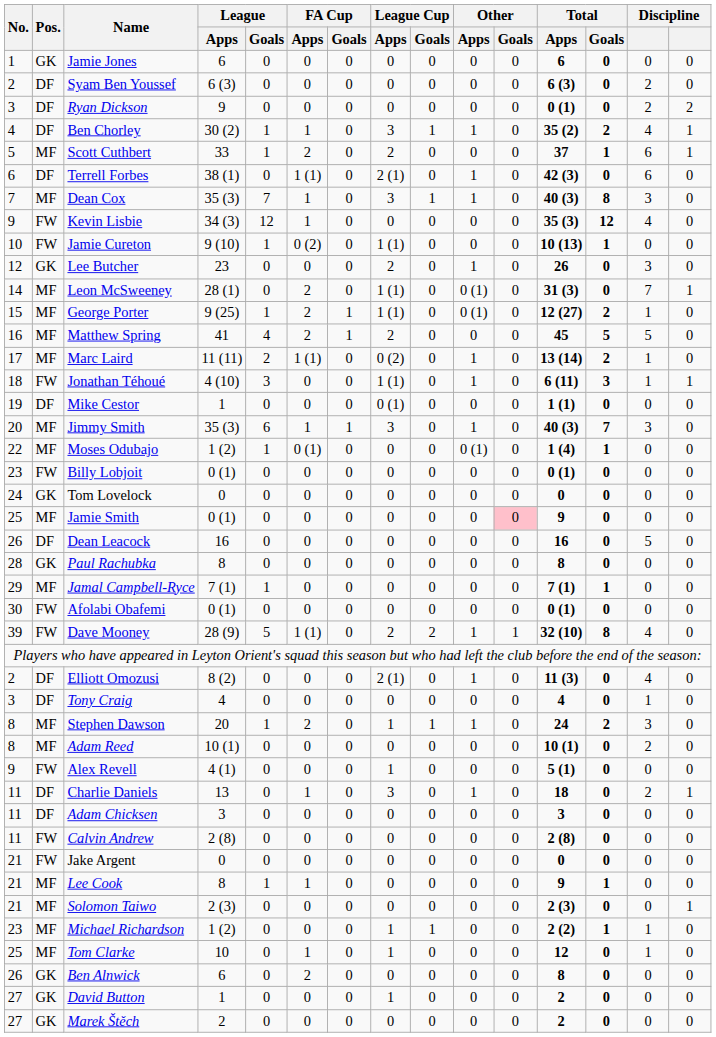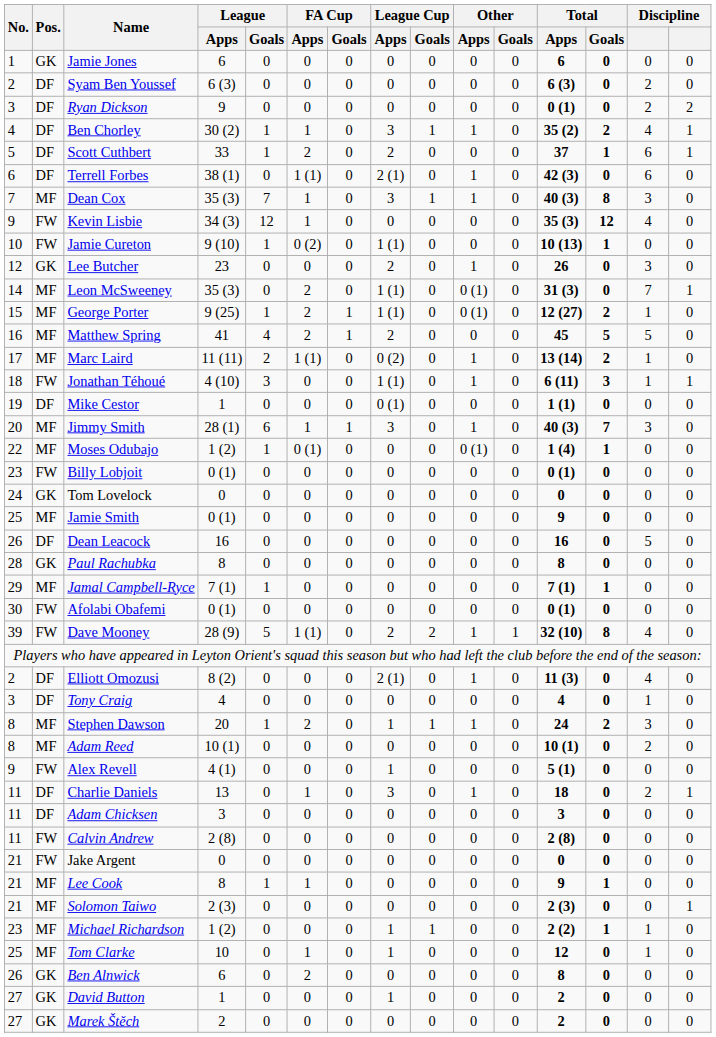Scott Cuthbert | Pos.: MF -> DF
Leon McSweeney | League / Apps: 28 (1) -> 35 (3)
Jimmy Smith | League / Apps: 35 (3) -> 28 (1)
Jamie Smith | Other / Goals: pink background -> no background
